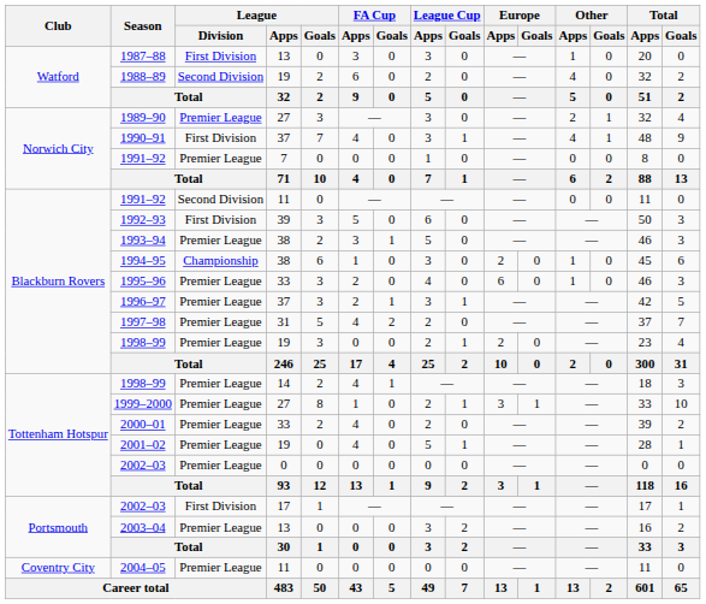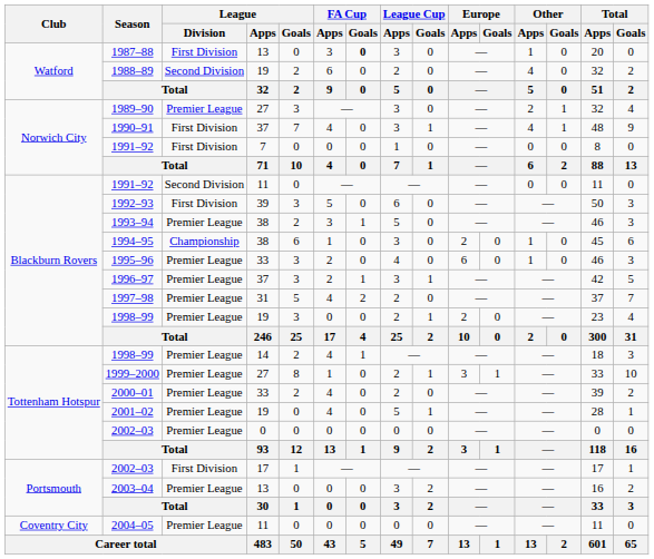1987–88 | FA Cup / Goals: normal -> bold
1991–92 / 7 | League / Division: Premier League -> First Division
